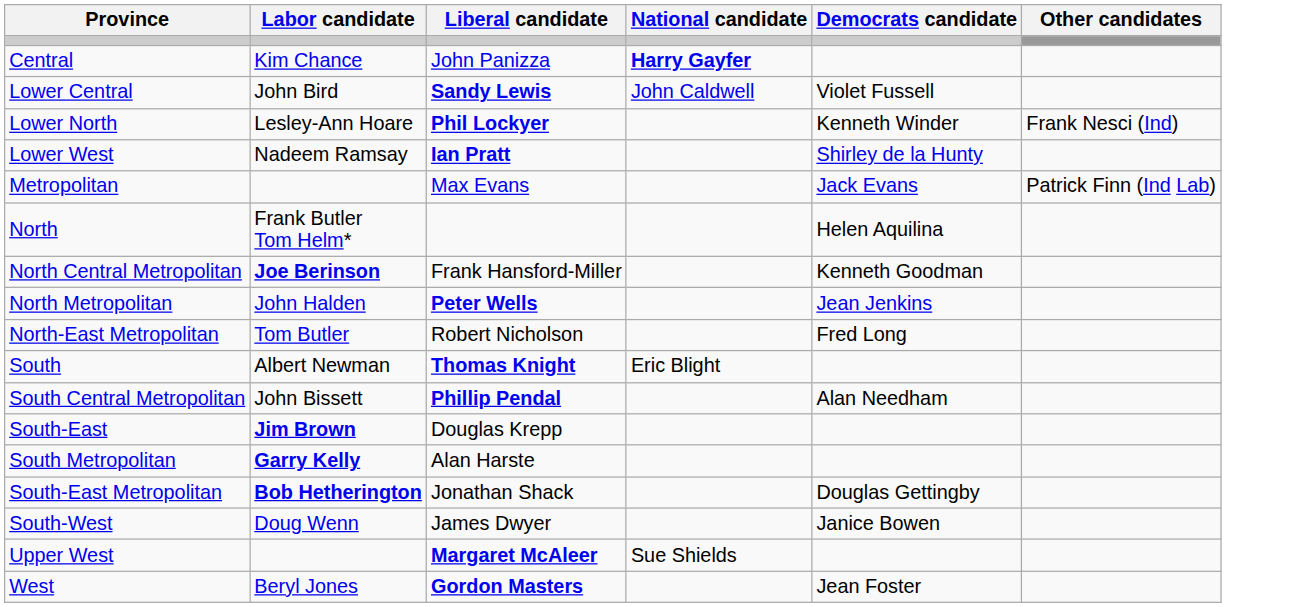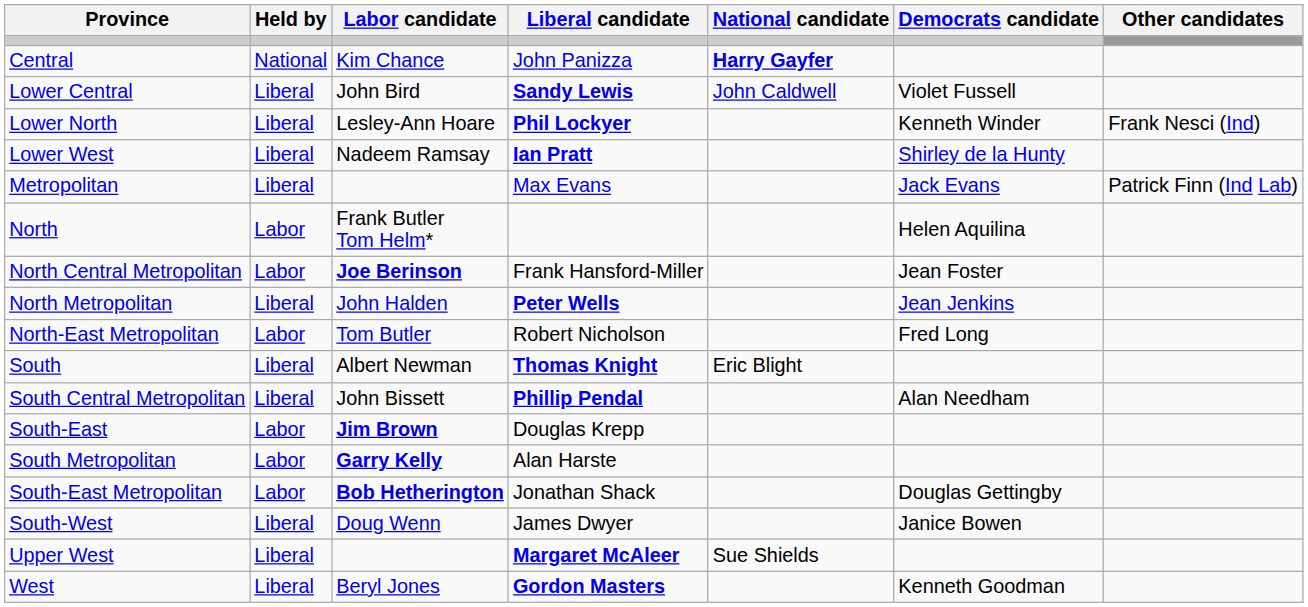+ column: Held by | National | Liberal | Liberal | Liberal | Liberal | Labor | Labor | Liberal | Labor | Liberal | Liberal | Labor | Labor | Labor | Liberal | Liberal | Liberal
North Central Metropolitan | Democrats candidate: Kenneth Goodman -> Jean Foster
West | Democrats candidate: Jean Foster -> Kenneth Goodman
